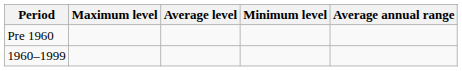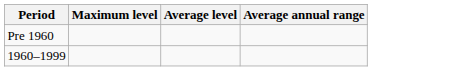- column: Minimum level
